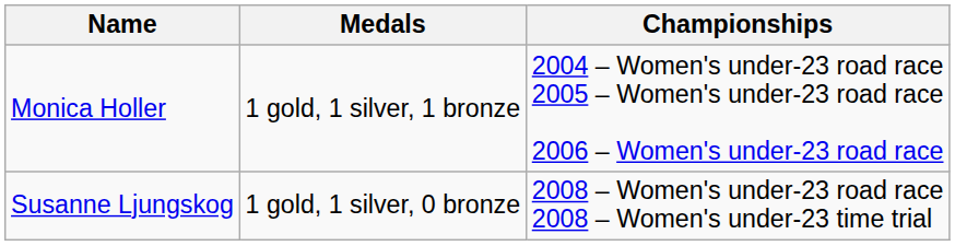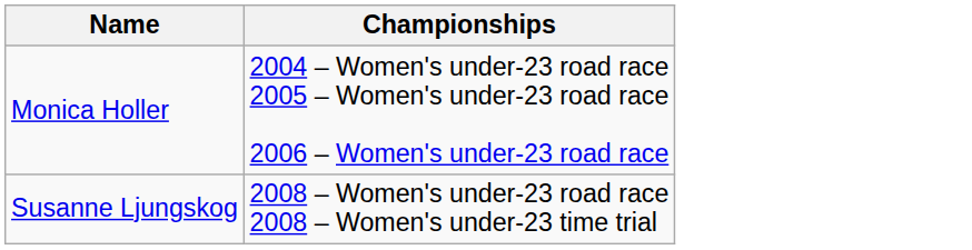- column: Medals | 1 gold, 1 silver, 1 bronze | 1 gold, 1 silver, 0 bronze
